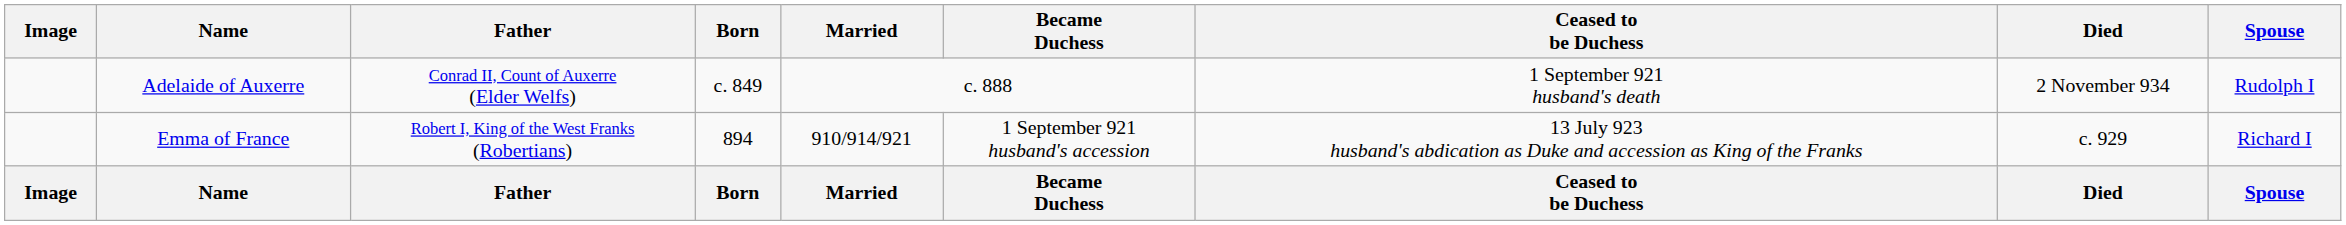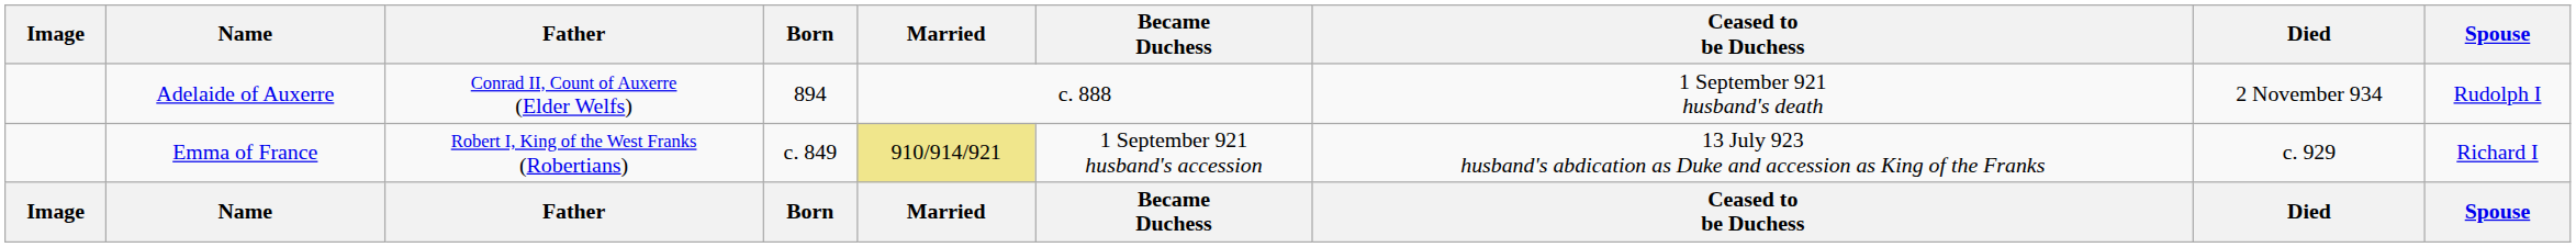Adelaide of Auxerre | Born: c. 849 -> 894
Emma of France | Born: 894 -> c. 849
Emma of France | Married: no background -> khaki background
